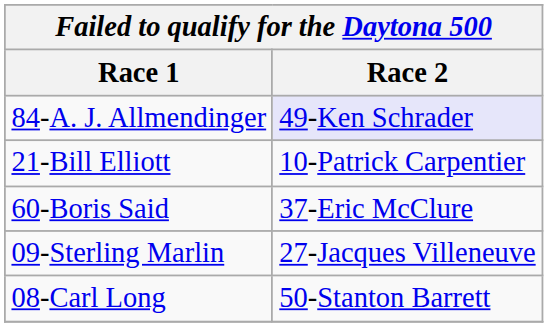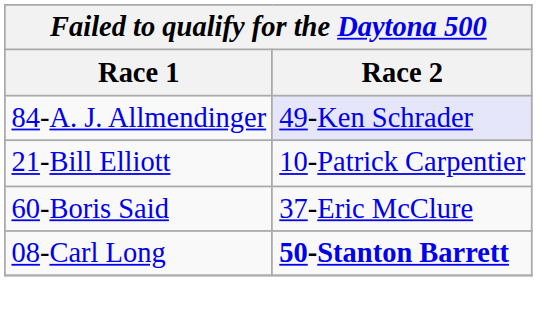- row: 09-Sterling Marlin | 27-Jacques Villeneuve
08-Carl Long | Race 2: normal -> bold
